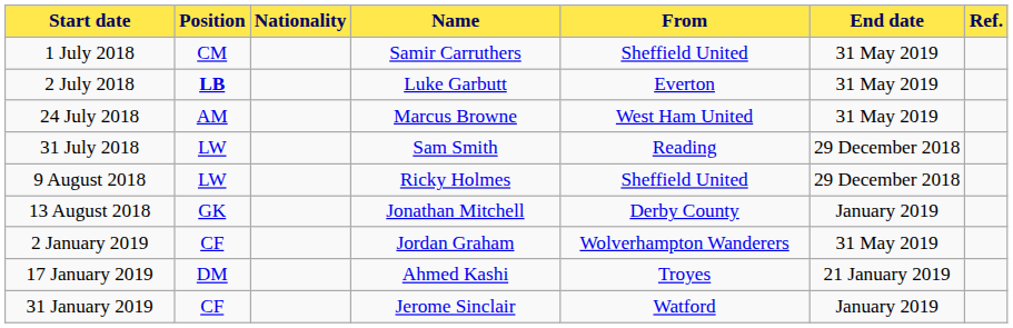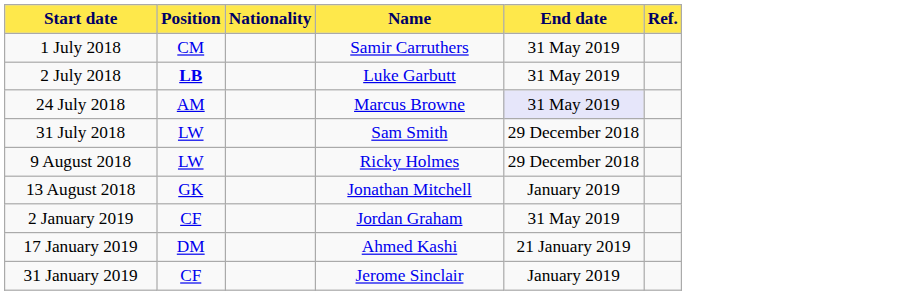- column: From | Sheffield United | Everton | West Ham United | Reading | Sheffield United | Derby County | Wolverhampton Wanderers | Troyes | Watford
24 July 2018 | End date: no background -> lavender background
